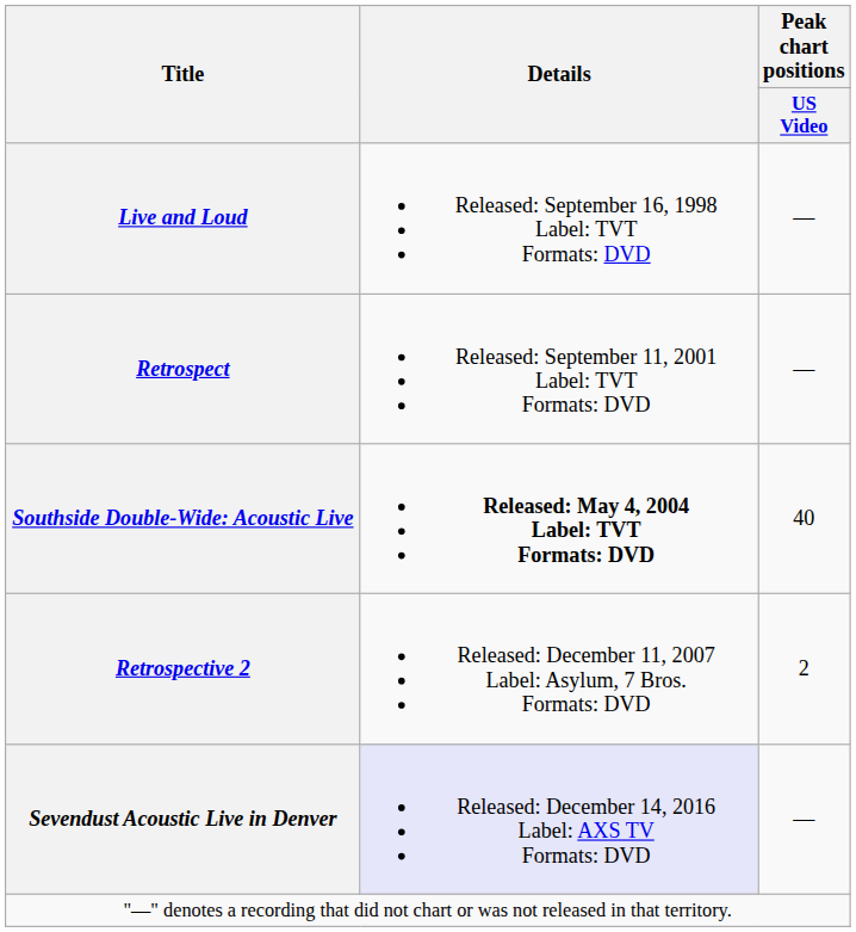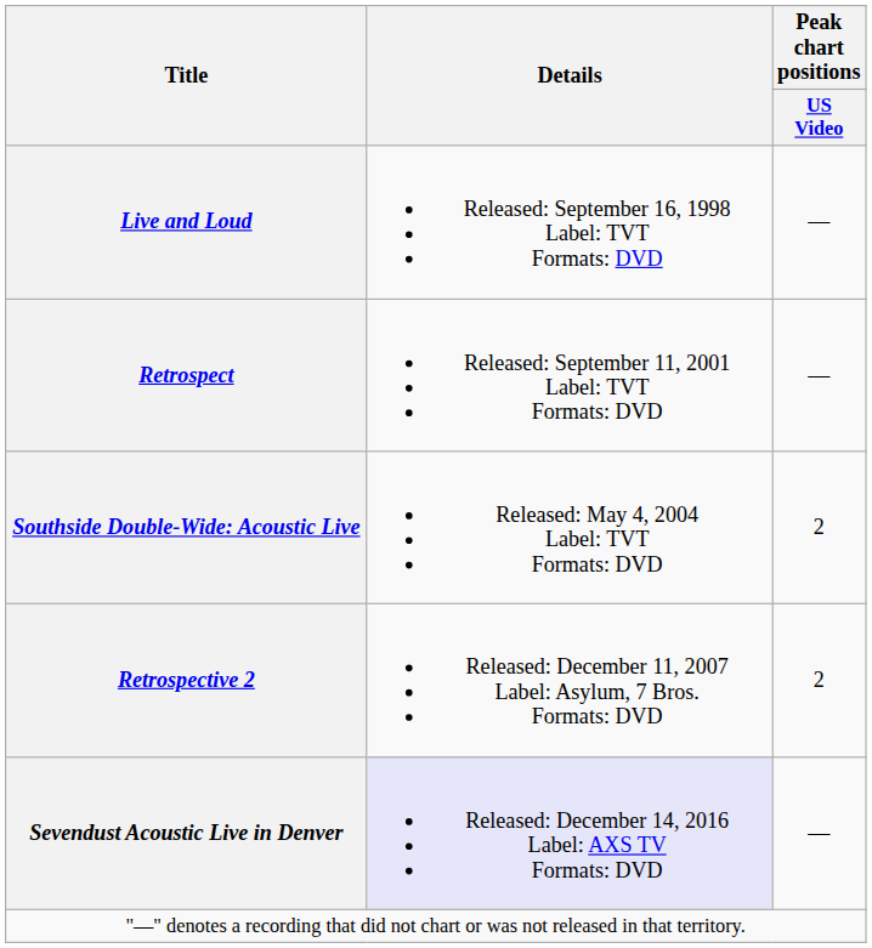Southside Double-Wide: Acoustic Live | Details: bold -> normal
Southside Double-Wide: Acoustic Live | Peak chart positions / US Video: 40 -> 2
